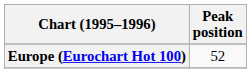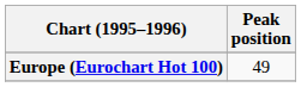Europe (Eurochart Hot 100) | Peak position: 52 -> 49
